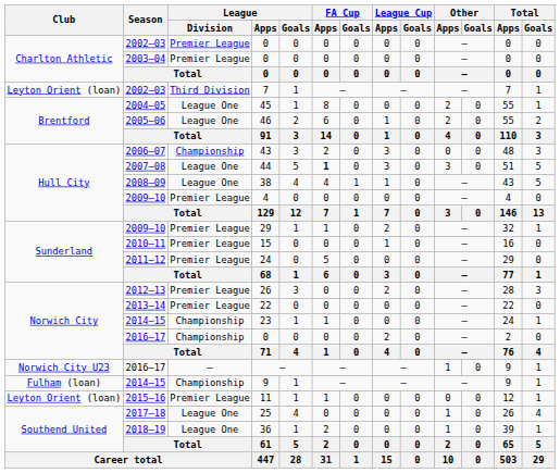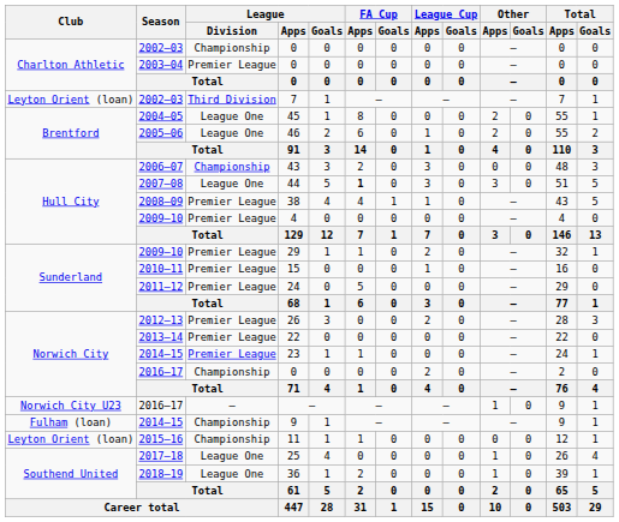2002–03 / 0 | League / Division: Premier League -> Championship
38 | League / Division: League One -> Premier League
23 | League / Division: Championship -> Premier League
11 | League / Division: Premier League -> Championship
